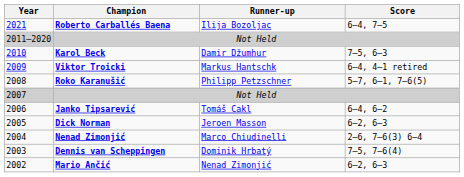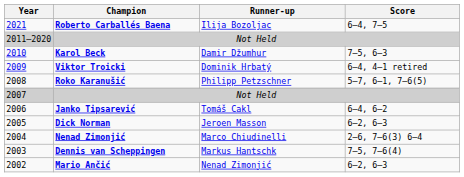Viktor Troicki | Runner-up: Markus Hantschk -> Dominik Hrbatý
Dennis van Scheppingen | Runner-up: Dominik Hrbatý -> Markus Hantschk
